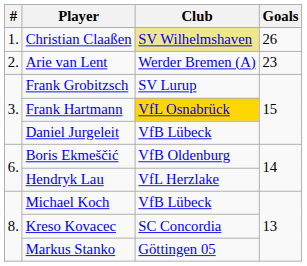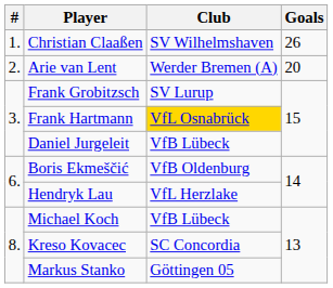Christian Claaßen | Club: khaki background -> no background
Arie van Lent | Goals: 23 -> 20
